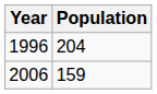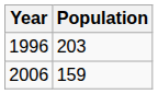1996 | Population: 204 -> 203
